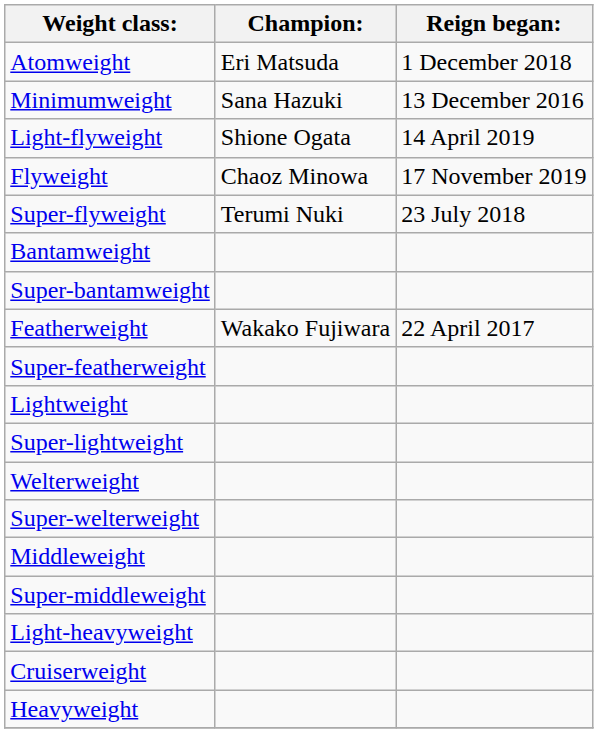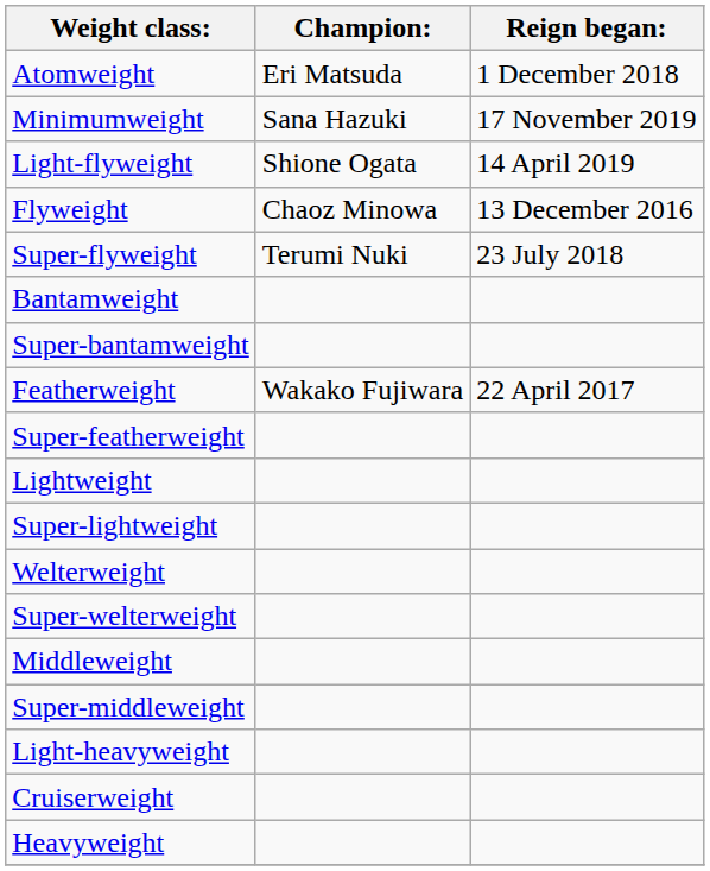Minimumweight | Reign began:: 13 December 2016 -> 17 November 2019
Flyweight | Reign began:: 17 November 2019 -> 13 December 2016
